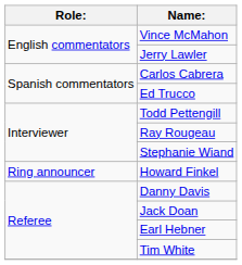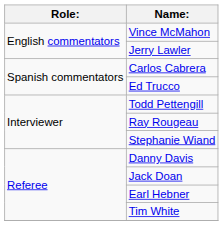- row: Ring announcer | Howard Finkel
